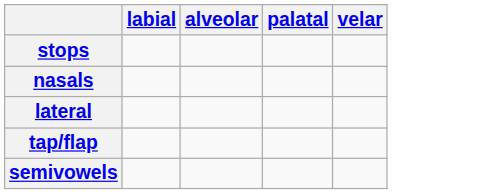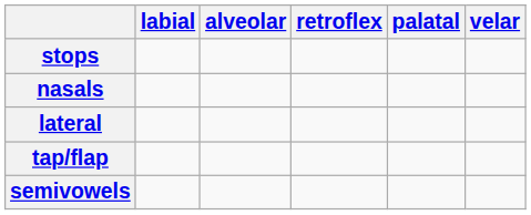+ column: retroflex
